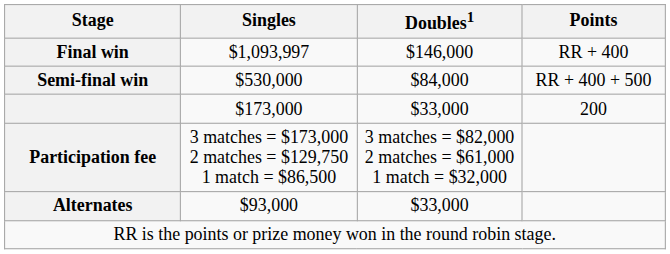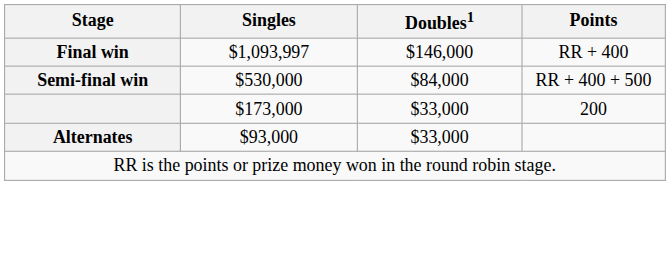- row: Participation fee | 3 matches = $173,000 2 matches = $129,750 1 match = $86,500 | 3 matches = $82,000 2 matches = $61,000 1 match = $32,000
